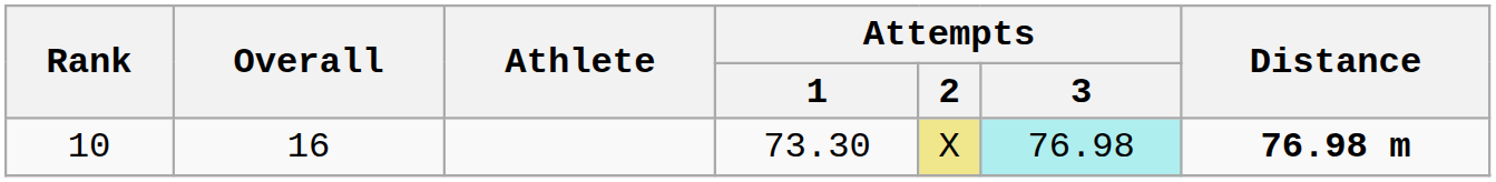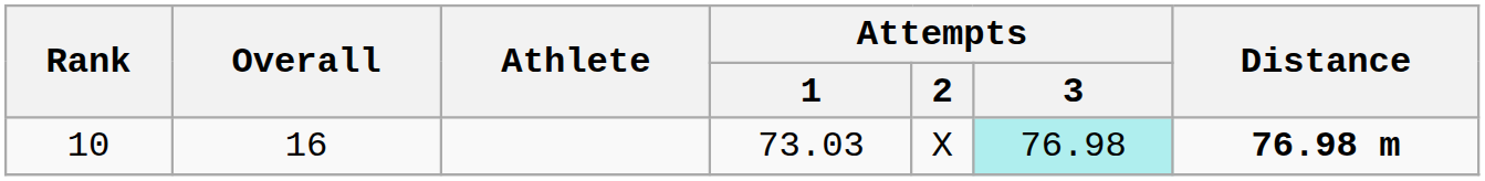10 | Attempts / 1: 73.30 -> 73.03
10 | Attempts / 2: khaki background -> no background
